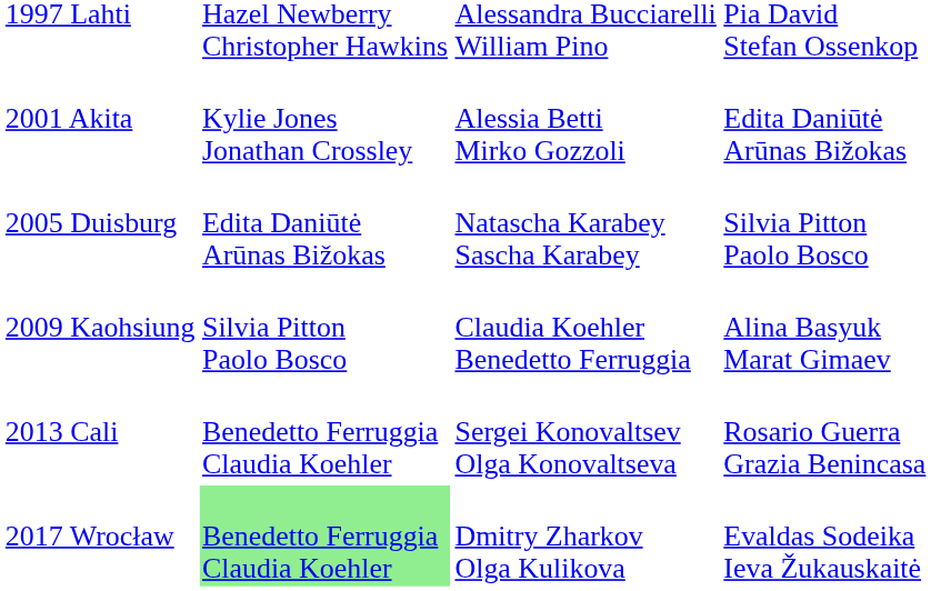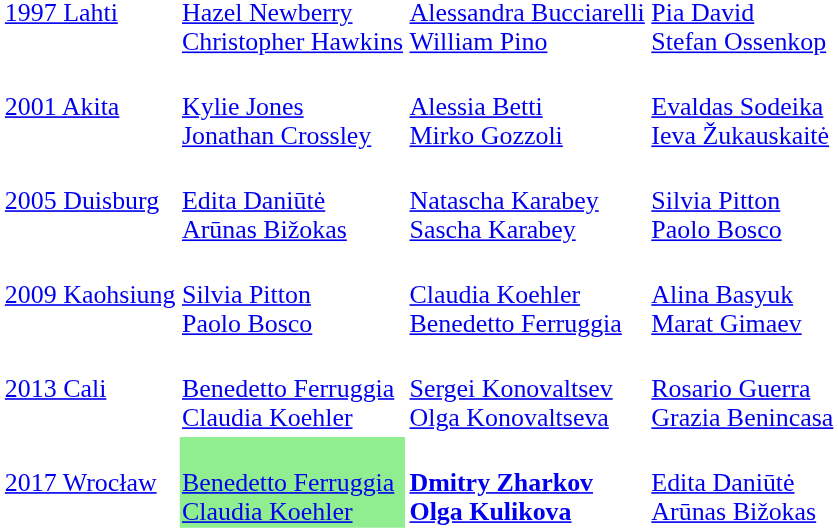2001 Akita | column 4: Edita Daniūtė Arūnas Bižokas -> Evaldas Sodeika Ieva Žukauskaitė
2017 Wrocław | column 3: normal -> bold
2017 Wrocław | column 4: Evaldas Sodeika Ieva Žukauskaitė -> Edita Daniūtė Arūnas Bižokas
